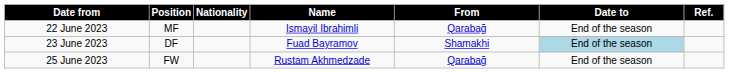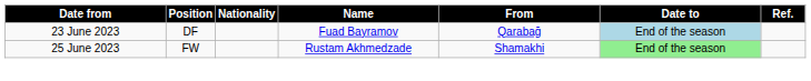- row: 22 June 2023 | MF | Ismayil Ibrahimli | Qarabağ | End of the season
23 June 2023 | From: Shamakhi -> Qarabağ
25 June 2023 | From: Qarabağ -> Shamakhi
25 June 2023 | Date to: no background -> lightgreen background
